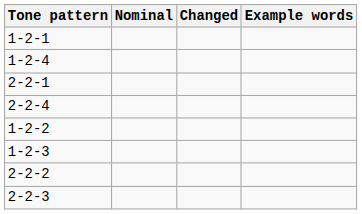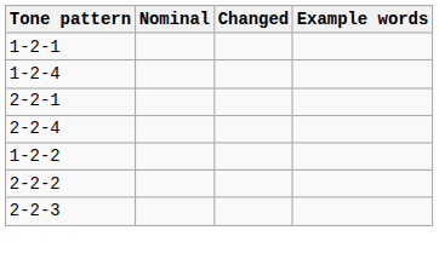- row: 1-2-3
